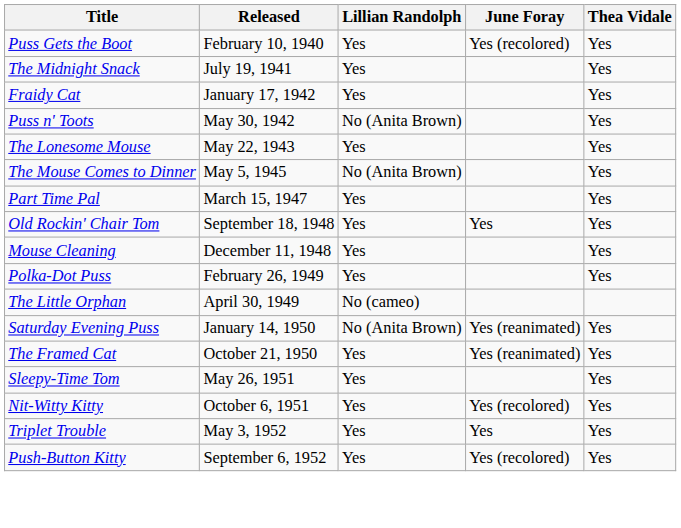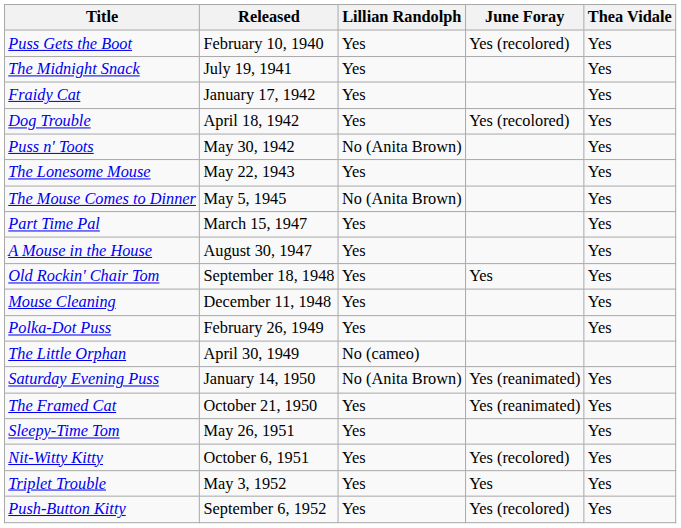+ row: Dog Trouble | April 18, 1942 | Yes | Yes (recolored) | Yes
+ row: A Mouse in the House | August 30, 1947 | Yes | Yes
